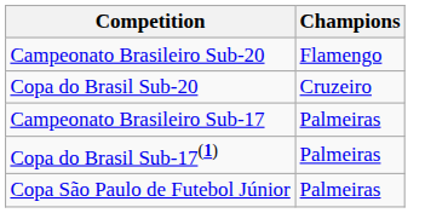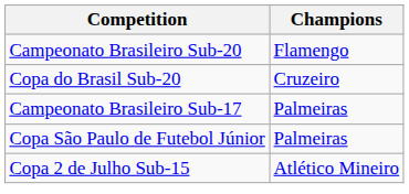- row: Copa do Brasil Sub-17(1) | Palmeiras
+ row: Copa 2 de Julho Sub-15 | Atlético Mineiro
